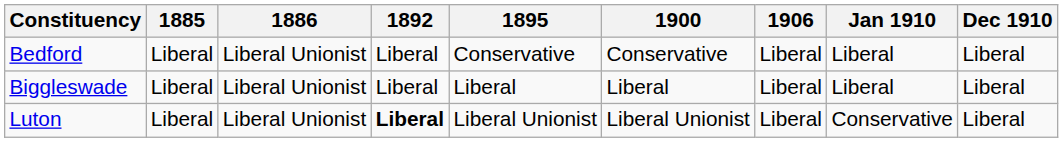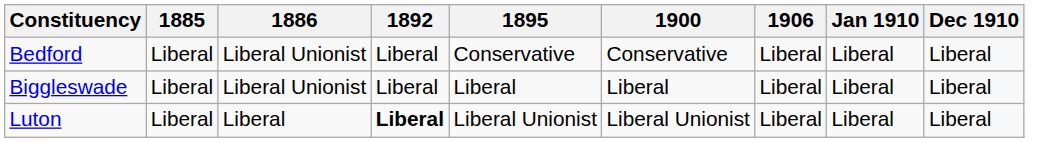Luton | 1886: Liberal Unionist -> Liberal
Luton | Jan 1910: Conservative -> Liberal
